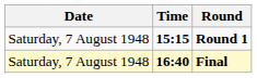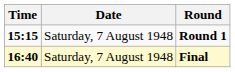columns swapped: Date <-> Time
